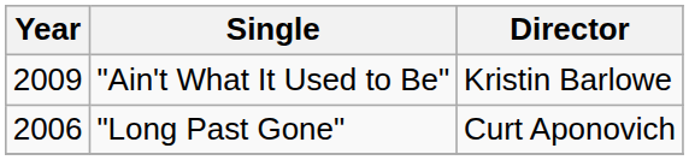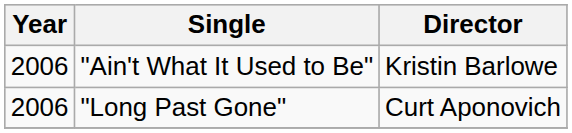"Ain't What It Used to Be" | Year: 2009 -> 2006
